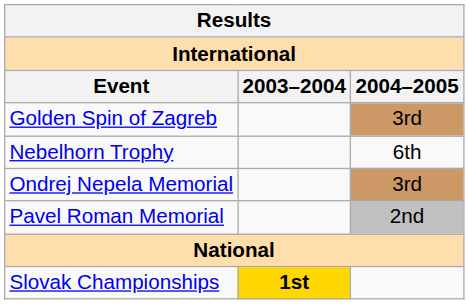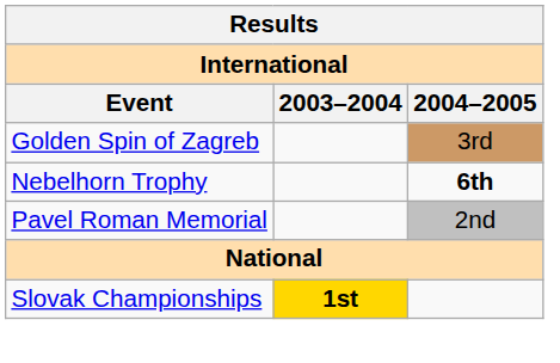Nebelhorn Trophy | 2004–2005: normal -> bold
- row: Ondrej Nepela Memorial | 3rd
